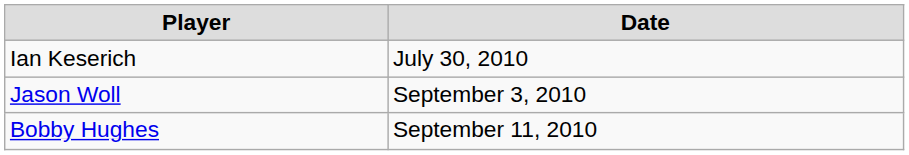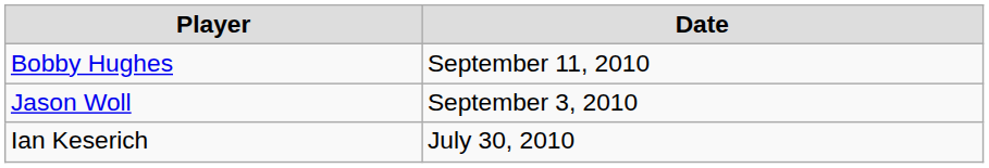rows swapped: Ian Keserich <-> Bobby Hughes
